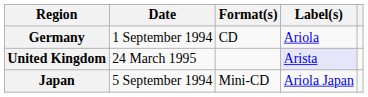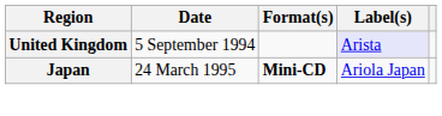- row: Germany | 1 September 1994 | CD | Ariola
United Kingdom | Date: 24 March 1995 -> 5 September 1994
Japan | Date: 5 September 1994 -> 24 March 1995
Japan | Format(s): normal -> bold
